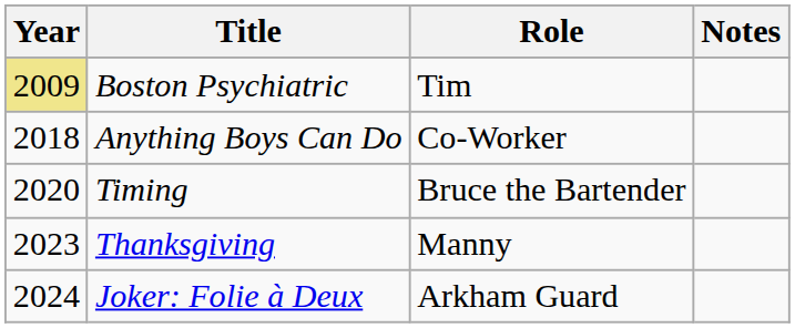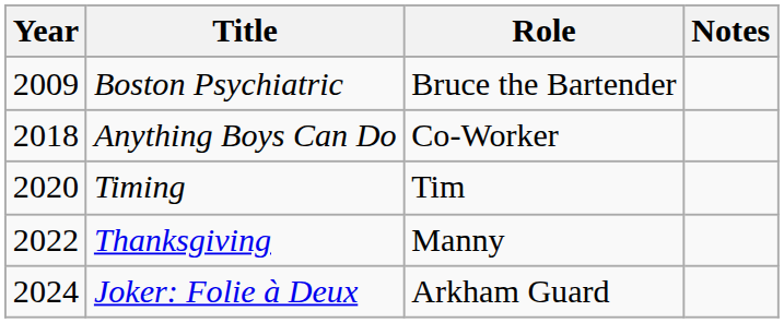Boston Psychiatric | Year: khaki background -> no background
Boston Psychiatric | Role: Tim -> Bruce the Bartender
Timing | Role: Bruce the Bartender -> Tim
Thanksgiving | Year: 2023 -> 2022
